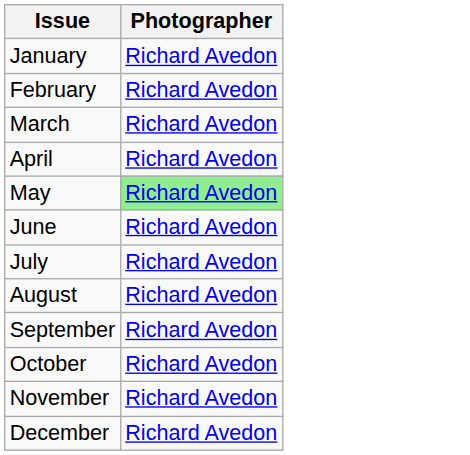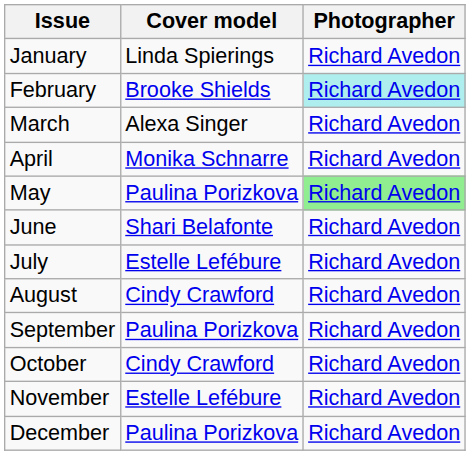+ column: Cover model | Linda Spierings | Brooke Shields | Alexa Singer | Monika Schnarre | Paulina Porizkova | Shari Belafonte | Estelle Lefébure | Cindy Crawford | Paulina Porizkova | Cindy Crawford | Estelle Lefébure | Paulina Porizkova
February | Photographer: no background -> paleturquoise background
